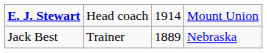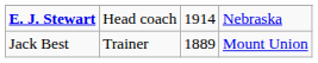E. J. Stewart | column 4: Mount Union -> Nebraska
Jack Best | column 4: Nebraska -> Mount Union
